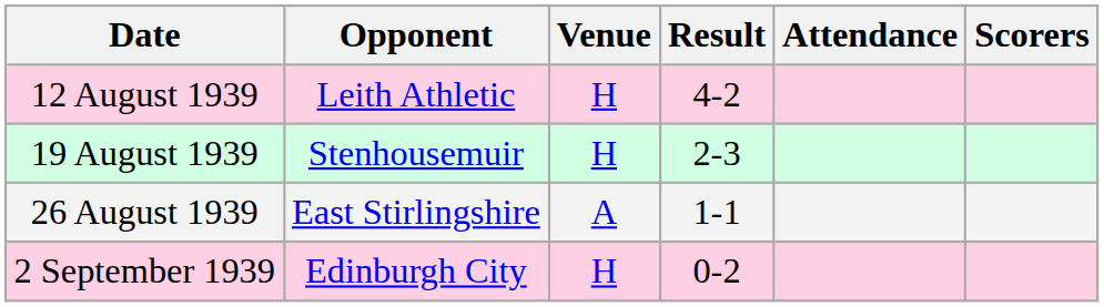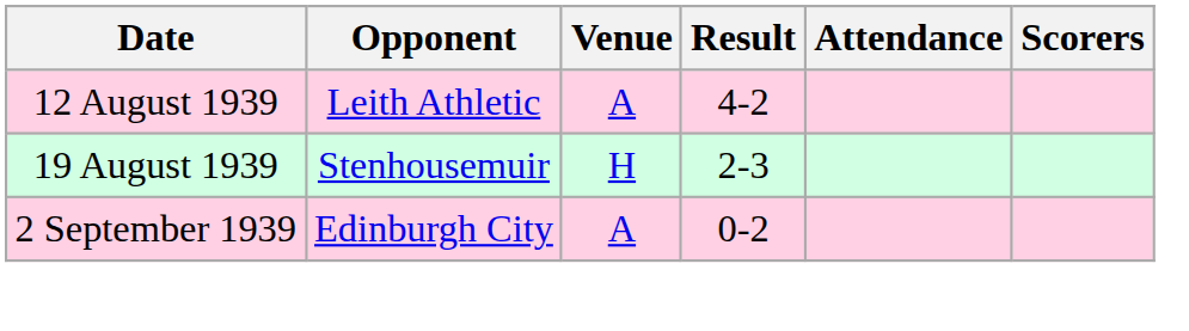12 August 1939 | Venue: H -> A
- row: 26 August 1939 | East Stirlingshire | A | 1-1
2 September 1939 | Venue: H -> A
